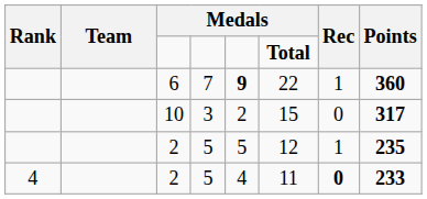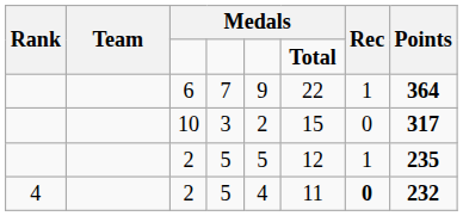6 | column 5: bold -> normal
6 | Points: 360 -> 364
4 / 2 | Points: 233 -> 232
